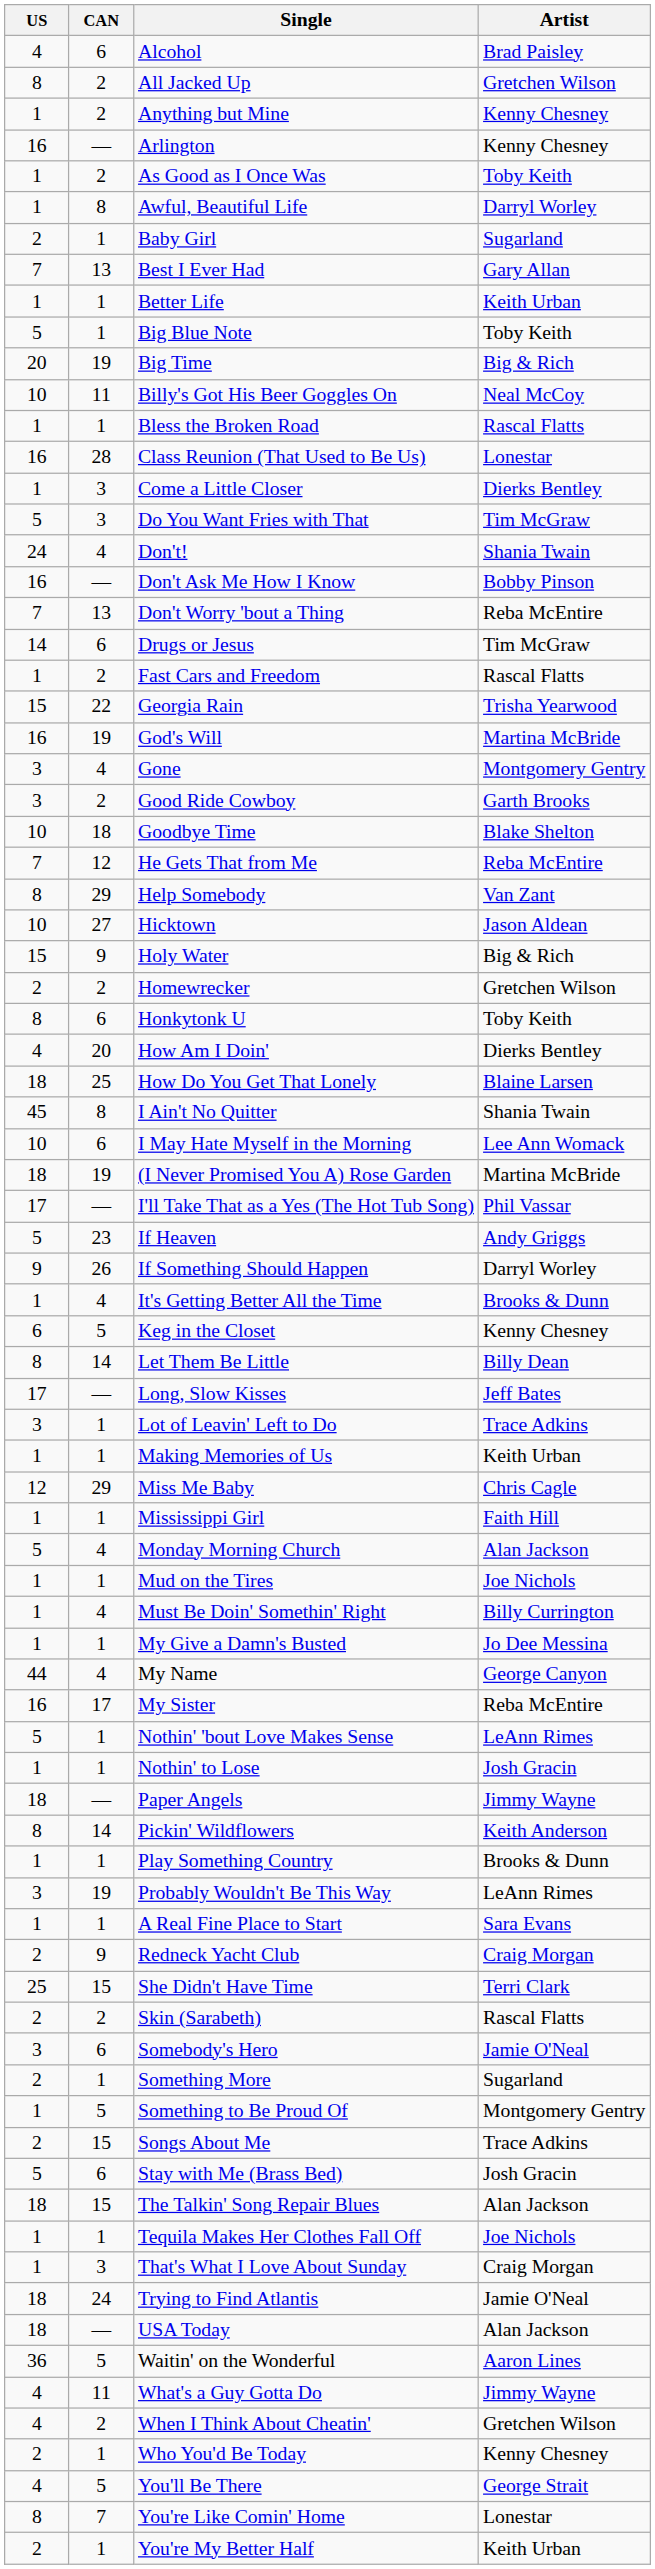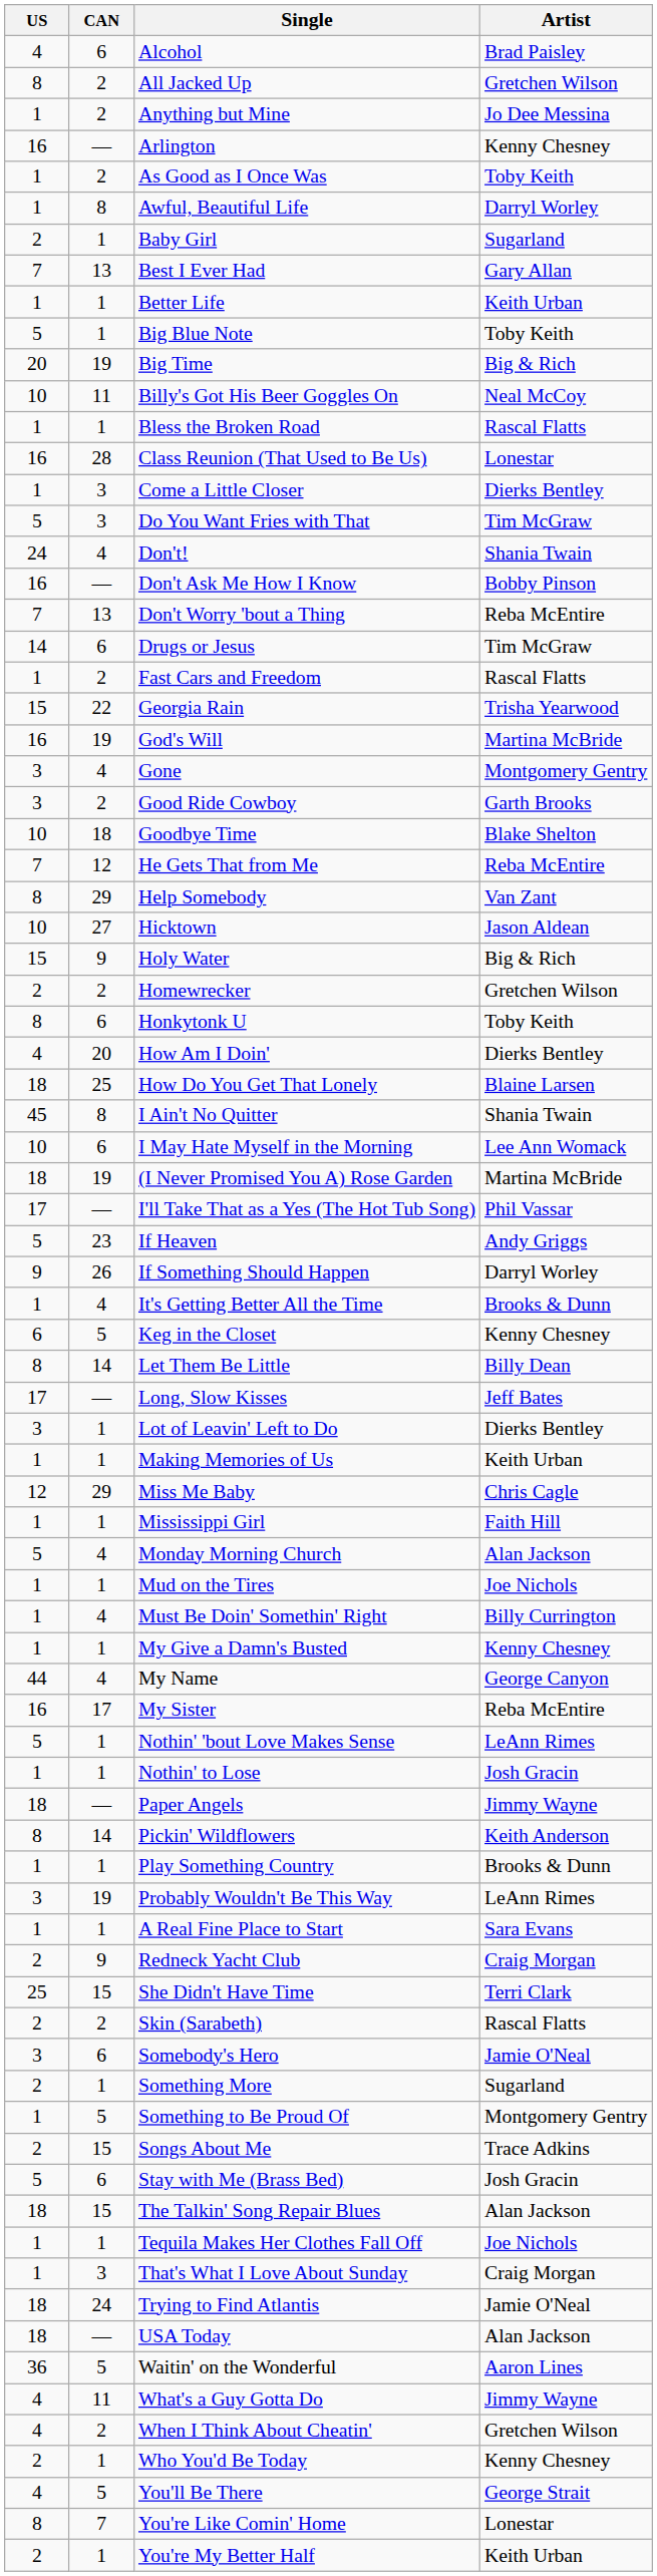Anything but Mine | Artist: Kenny Chesney -> Jo Dee Messina
Lot of Leavin' Left to Do | Artist: Trace Adkins -> Dierks Bentley
My Give a Damn's Busted | Artist: Jo Dee Messina -> Kenny Chesney
